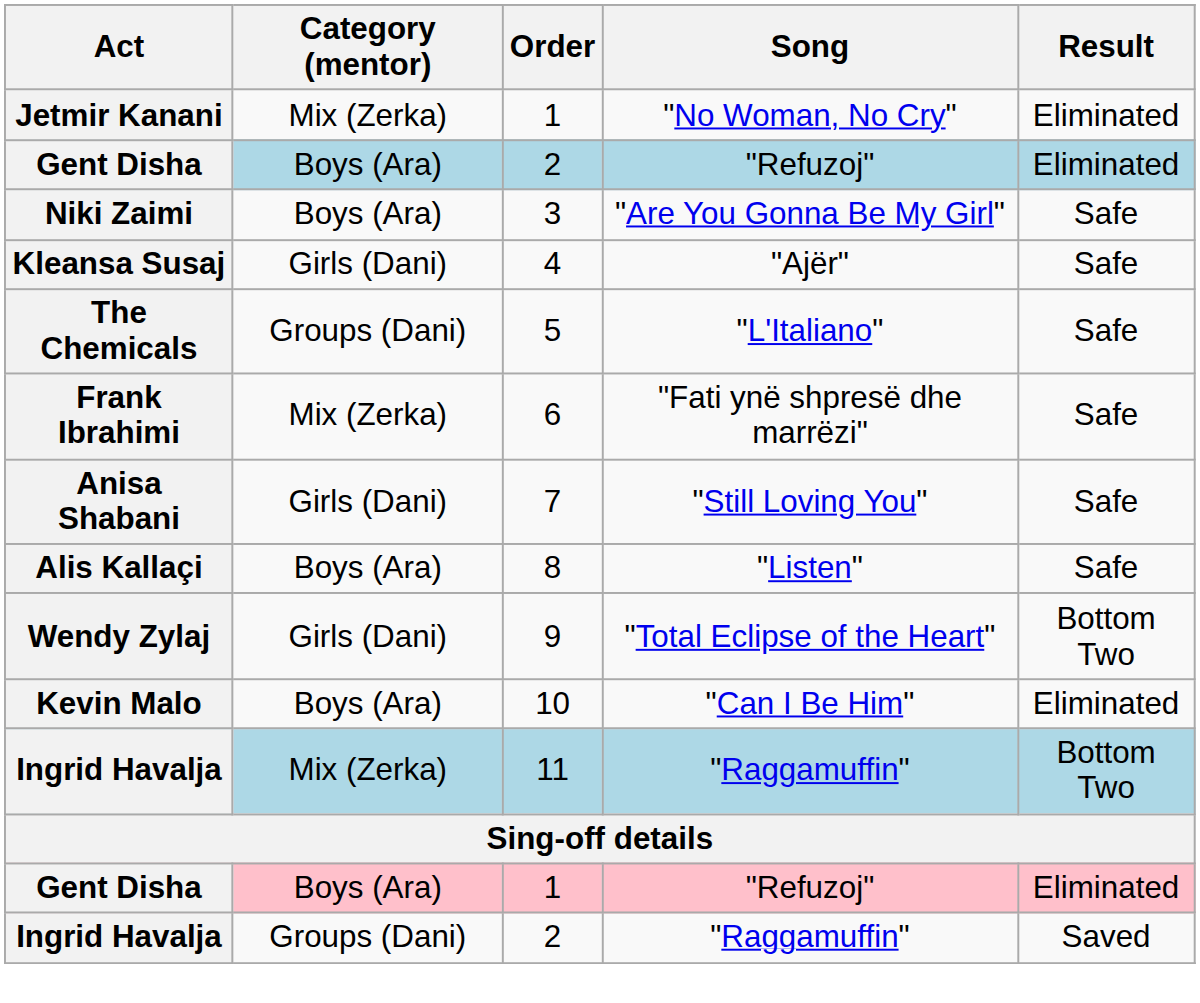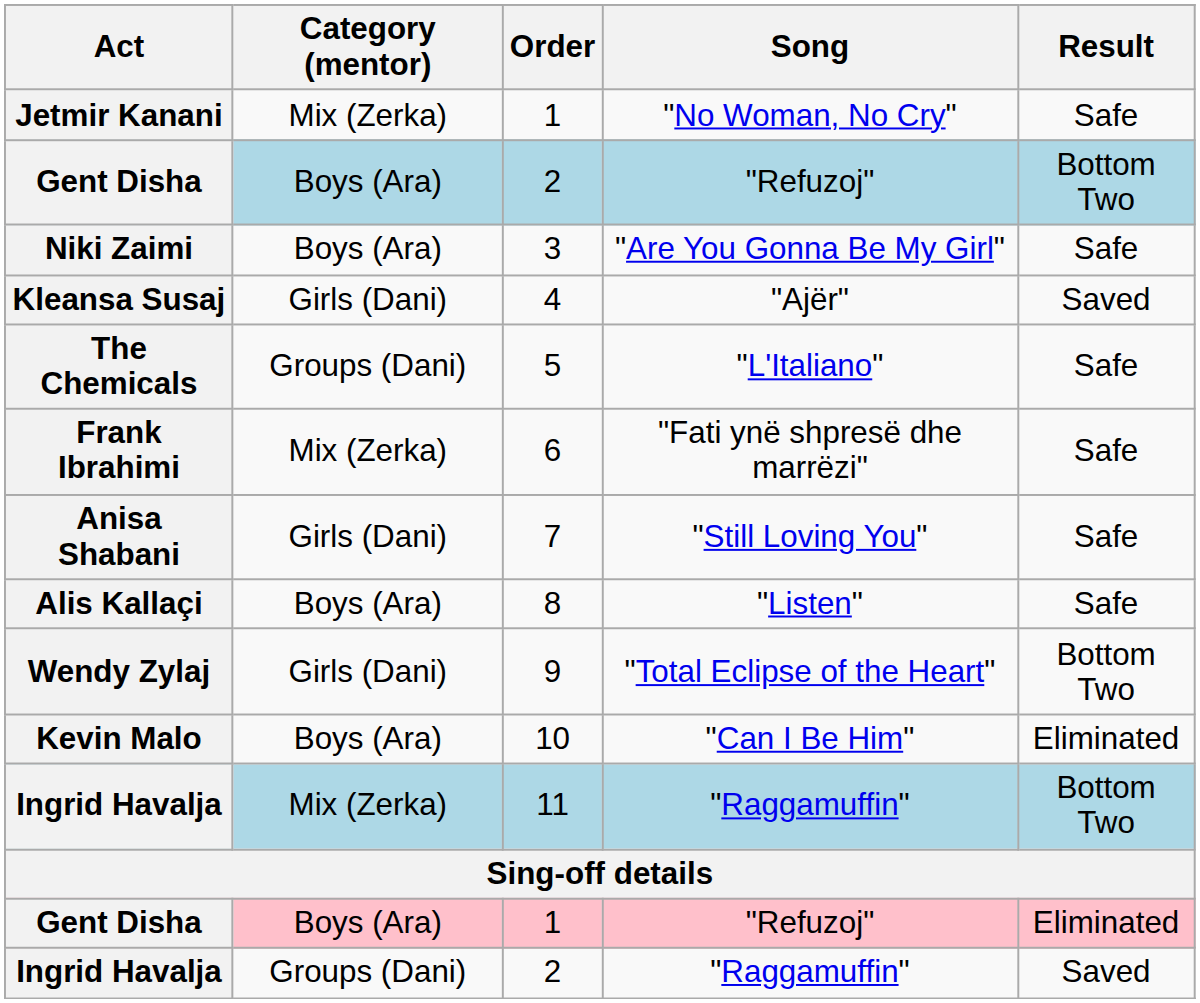Jetmir Kanani | Result: Eliminated -> Safe
Gent Disha / 2 | Result: Eliminated -> Bottom Two
Kleansa Susaj | Result: Safe -> Saved
